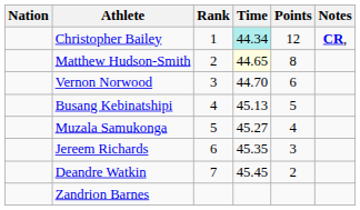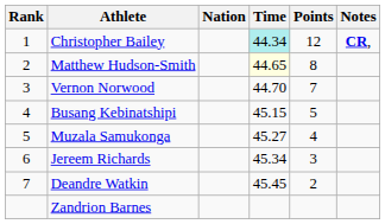columns swapped: Rank <-> Nation
Vernon Norwood | Points: 6 -> 7
Busang Kebinatshipi | Time: 45.13 -> 45.15
Jereem Richards | Time: 45.35 -> 45.34
